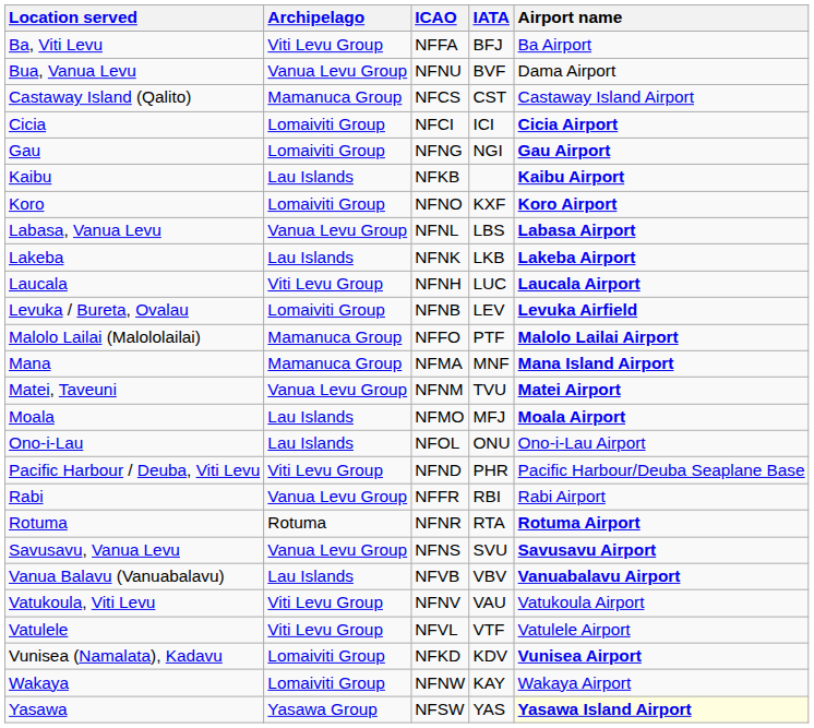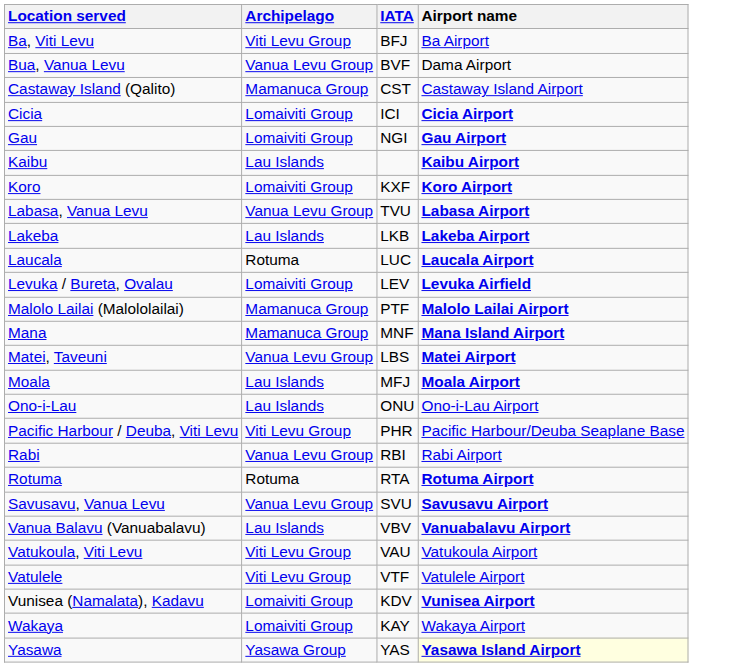- column: ICAO | NFFA | NFNU | NFCS | NFCI | NFNG | NFKB | NFNO | NFNL | NFNK | NFNH | NFNB | NFFO | NFMA | NFNM | NFMO | NFOL | NFND | NFFR | NFNR | NFNS | NFVB | NFNV | NFVL | NFKD | NFNW | NFSW
Labasa, Vanua Levu | IATA: LBS -> TVU
Laucala | Archipelago: Viti Levu Group -> Rotuma
Matei, Taveuni | IATA: TVU -> LBS
